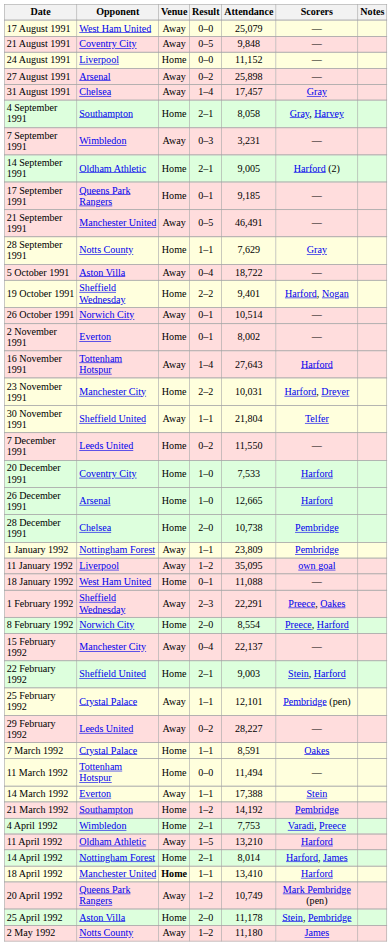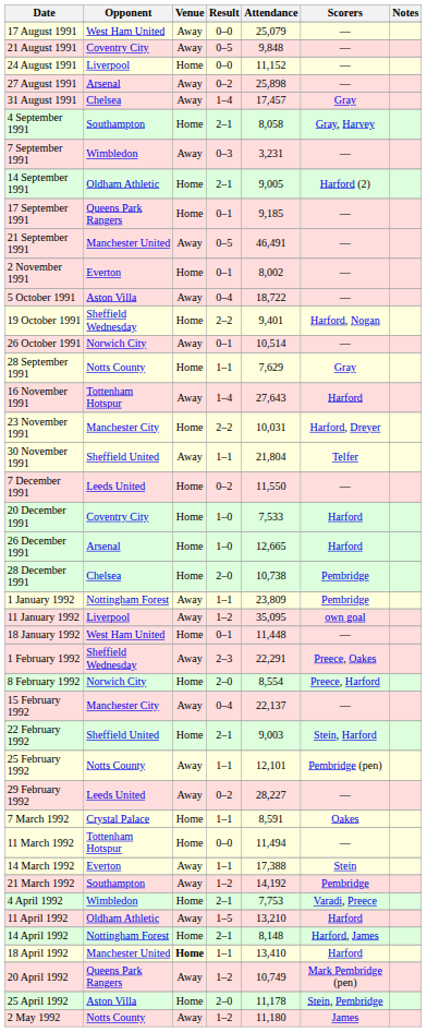rows swapped: 28 September 1991 <-> 2 November 1991
18 January 1992 | Attendance: 11,088 -> 11,448
25 February 1992 | Opponent: Crystal Palace -> Notts County
21 March 1992 | Venue: Home -> Away
14 April 1992 | Attendance: 8,014 -> 8,148
